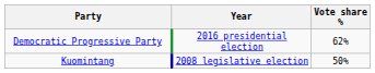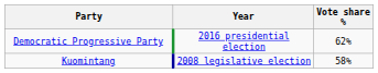Kuomintang | Vote share %: 50% -> 58%
